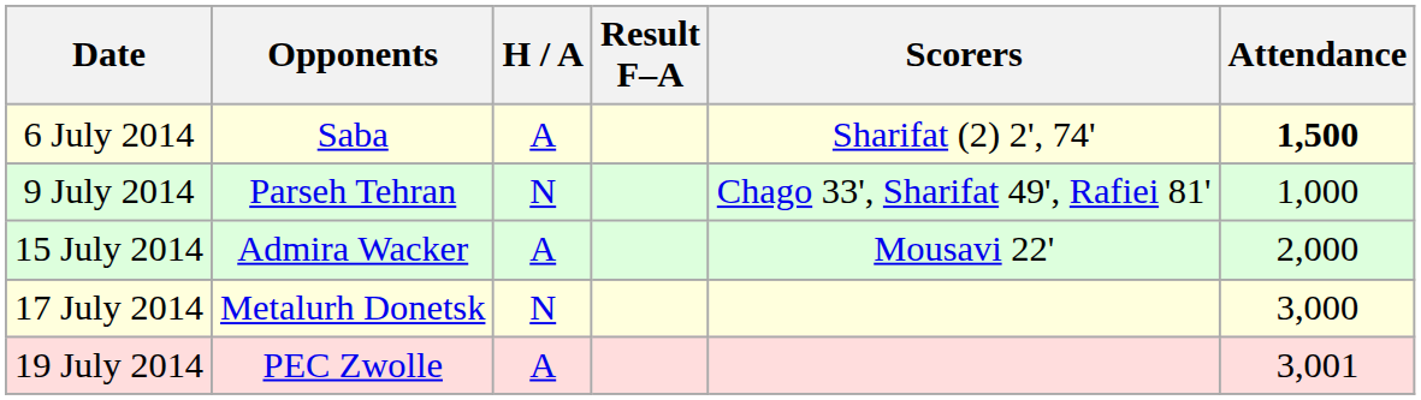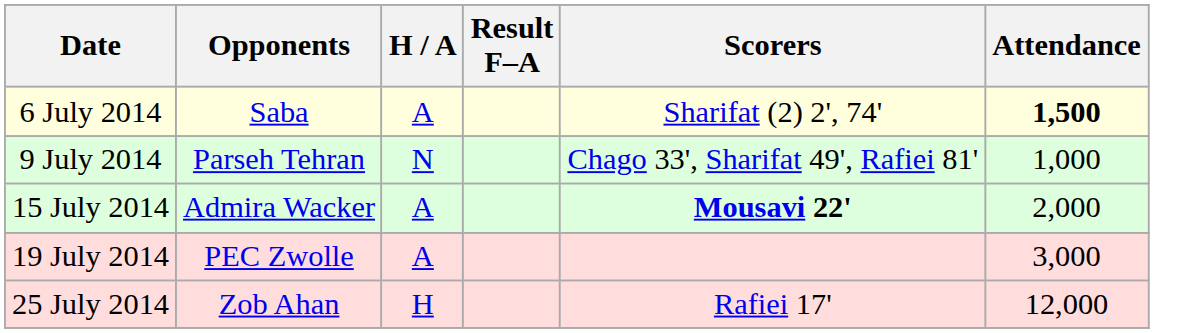15 July 2014 | Scorers: normal -> bold
- row: 17 July 2014 | Metalurh Donetsk | N | 3,000
19 July 2014 | Attendance: 3,001 -> 3,000
+ row: 25 July 2014 | Zob Ahan | H | Rafiei 17' | 12,000
